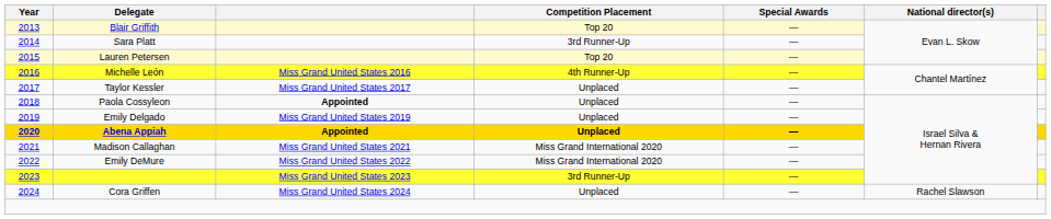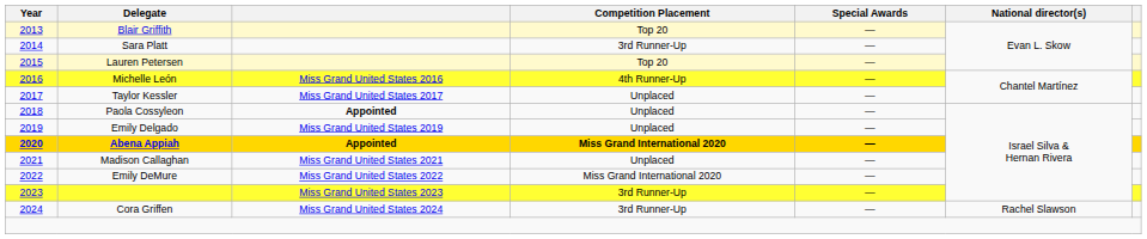Abena Appiah | Competition Placement: Unplaced -> Miss Grand International 2020
Madison Callaghan | Competition Placement: Miss Grand International 2020 -> Unplaced
Cora Griffen | Competition Placement: Unplaced -> 3rd Runner-Up
